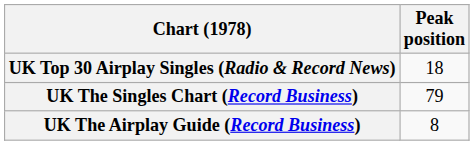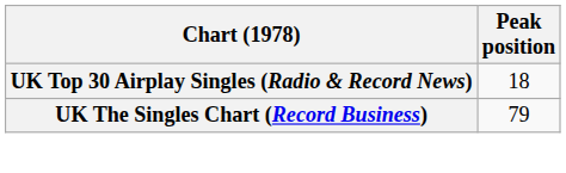- row: UK The Airplay Guide (Record Business) | 8
